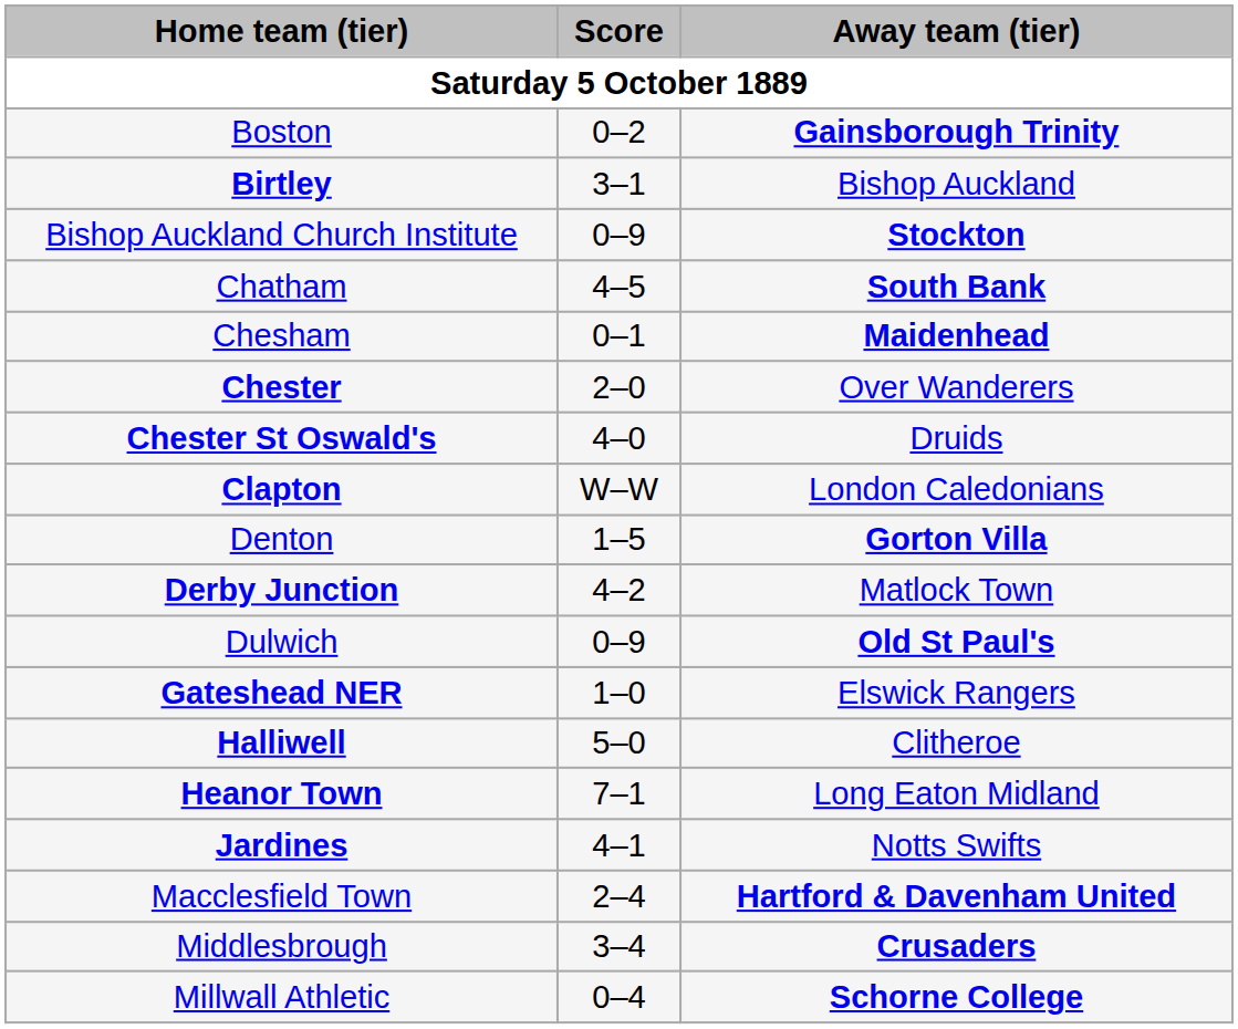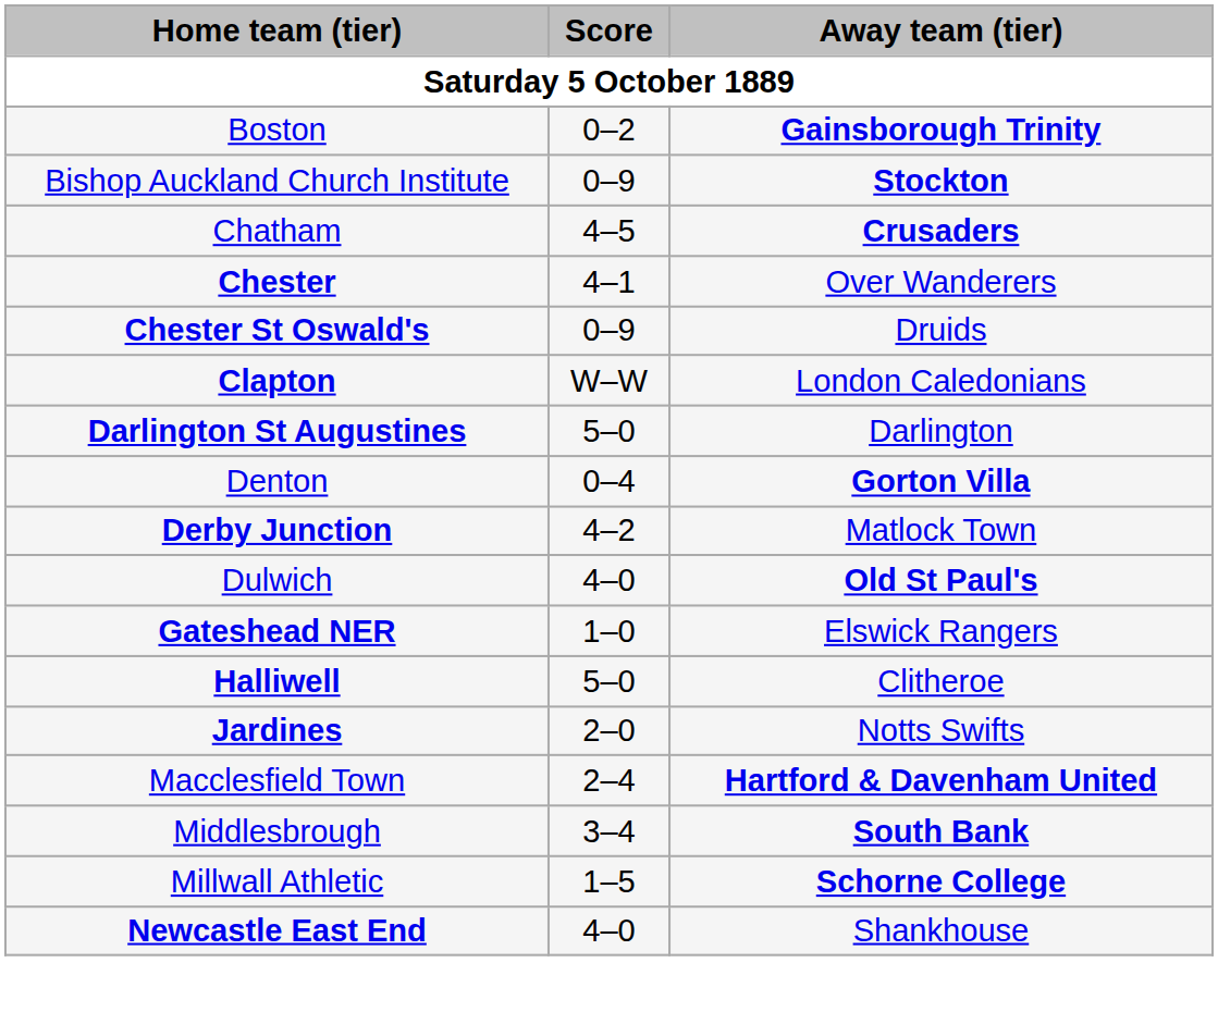- row: Birtley | 3–1 | Bishop Auckland
Chatham | Away team (tier): South Bank -> Crusaders
- row: Chesham | 0–1 | Maidenhead
Chester | Score: 2–0 -> 4–1
Chester St Oswald's | Score: 4–0 -> 0–9
+ row: Darlington St Augustines | 5–0 | Darlington
Denton | Score: 1–5 -> 0–4
Dulwich | Score: 0–9 -> 4–0
- row: Heanor Town | 7–1 | Long Eaton Midland
Jardines | Score: 4–1 -> 2–0
Middlesbrough | Away team (tier): Crusaders -> South Bank
Millwall Athletic | Score: 0–4 -> 1–5
+ row: Newcastle East End | 4–0 | Shankhouse
